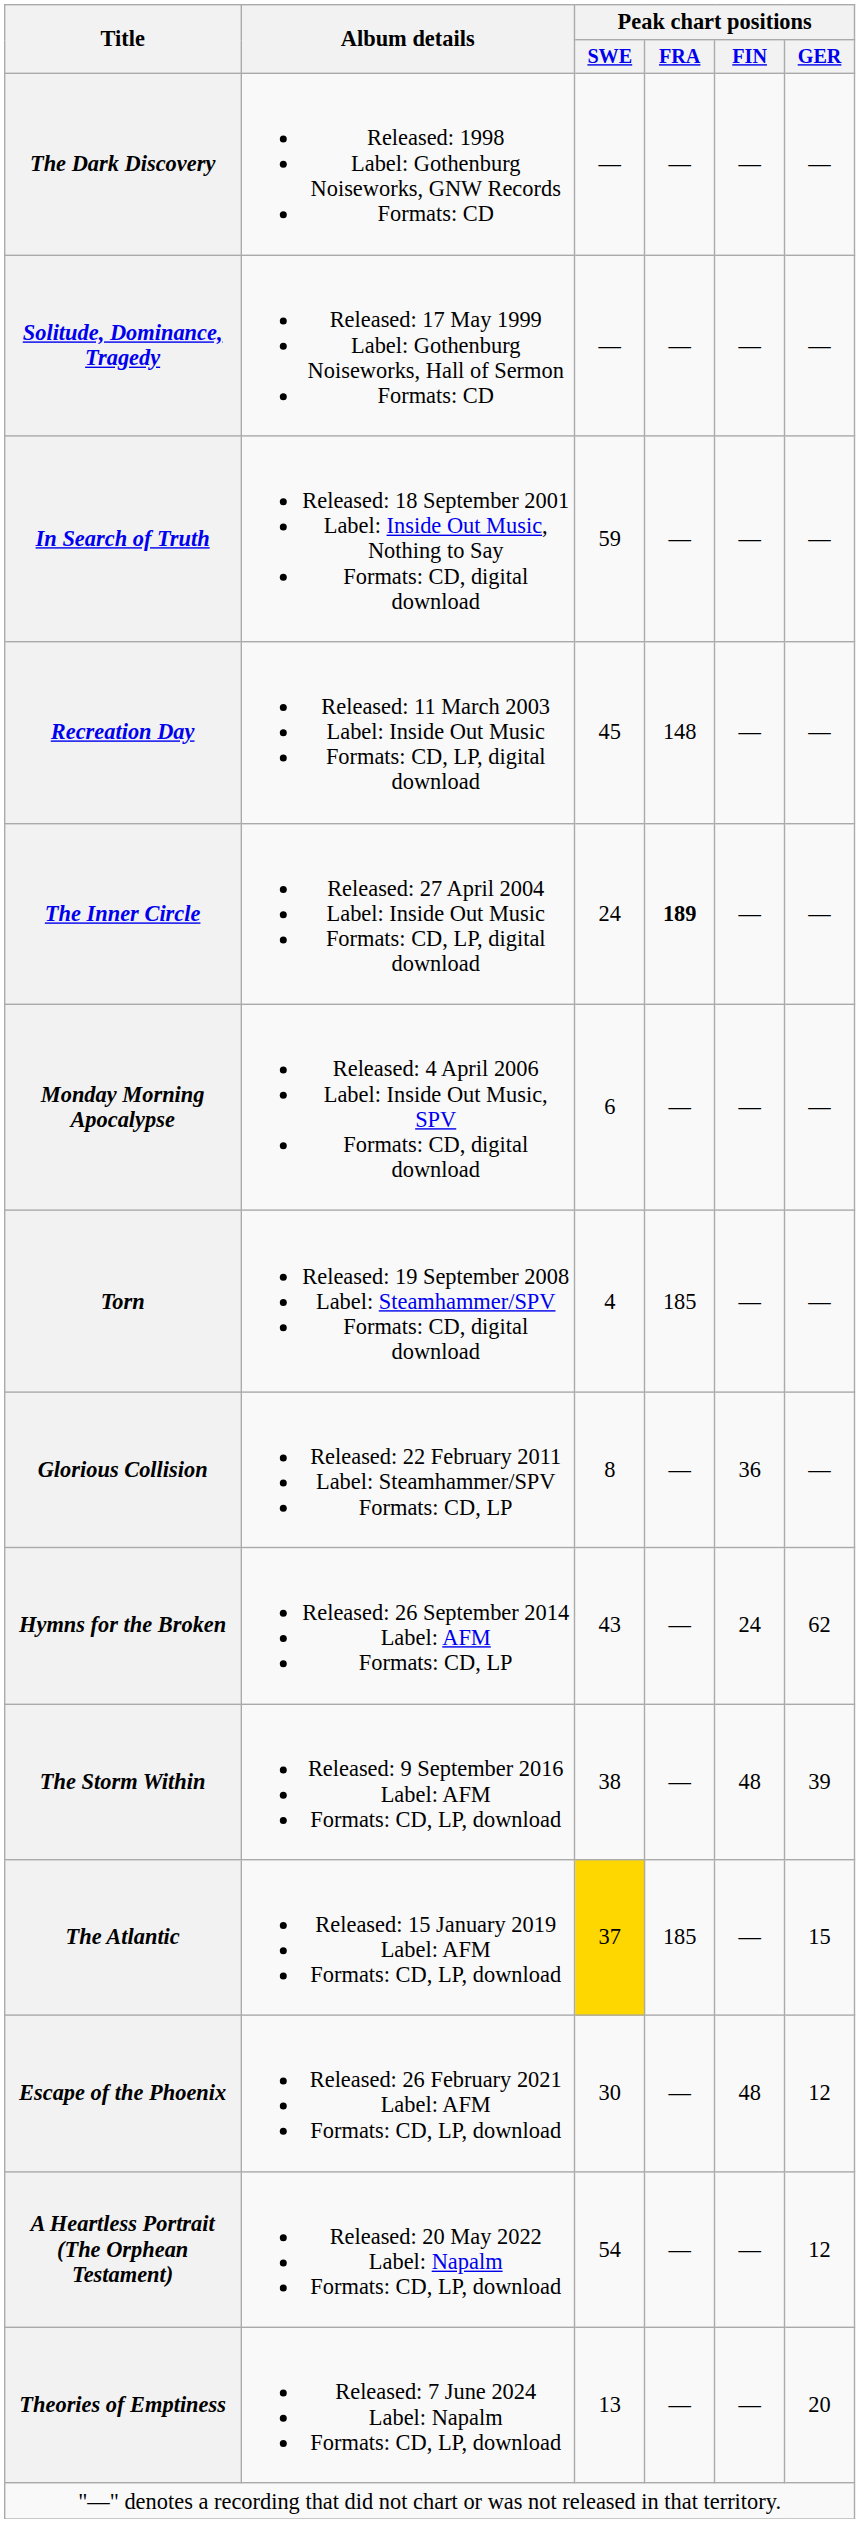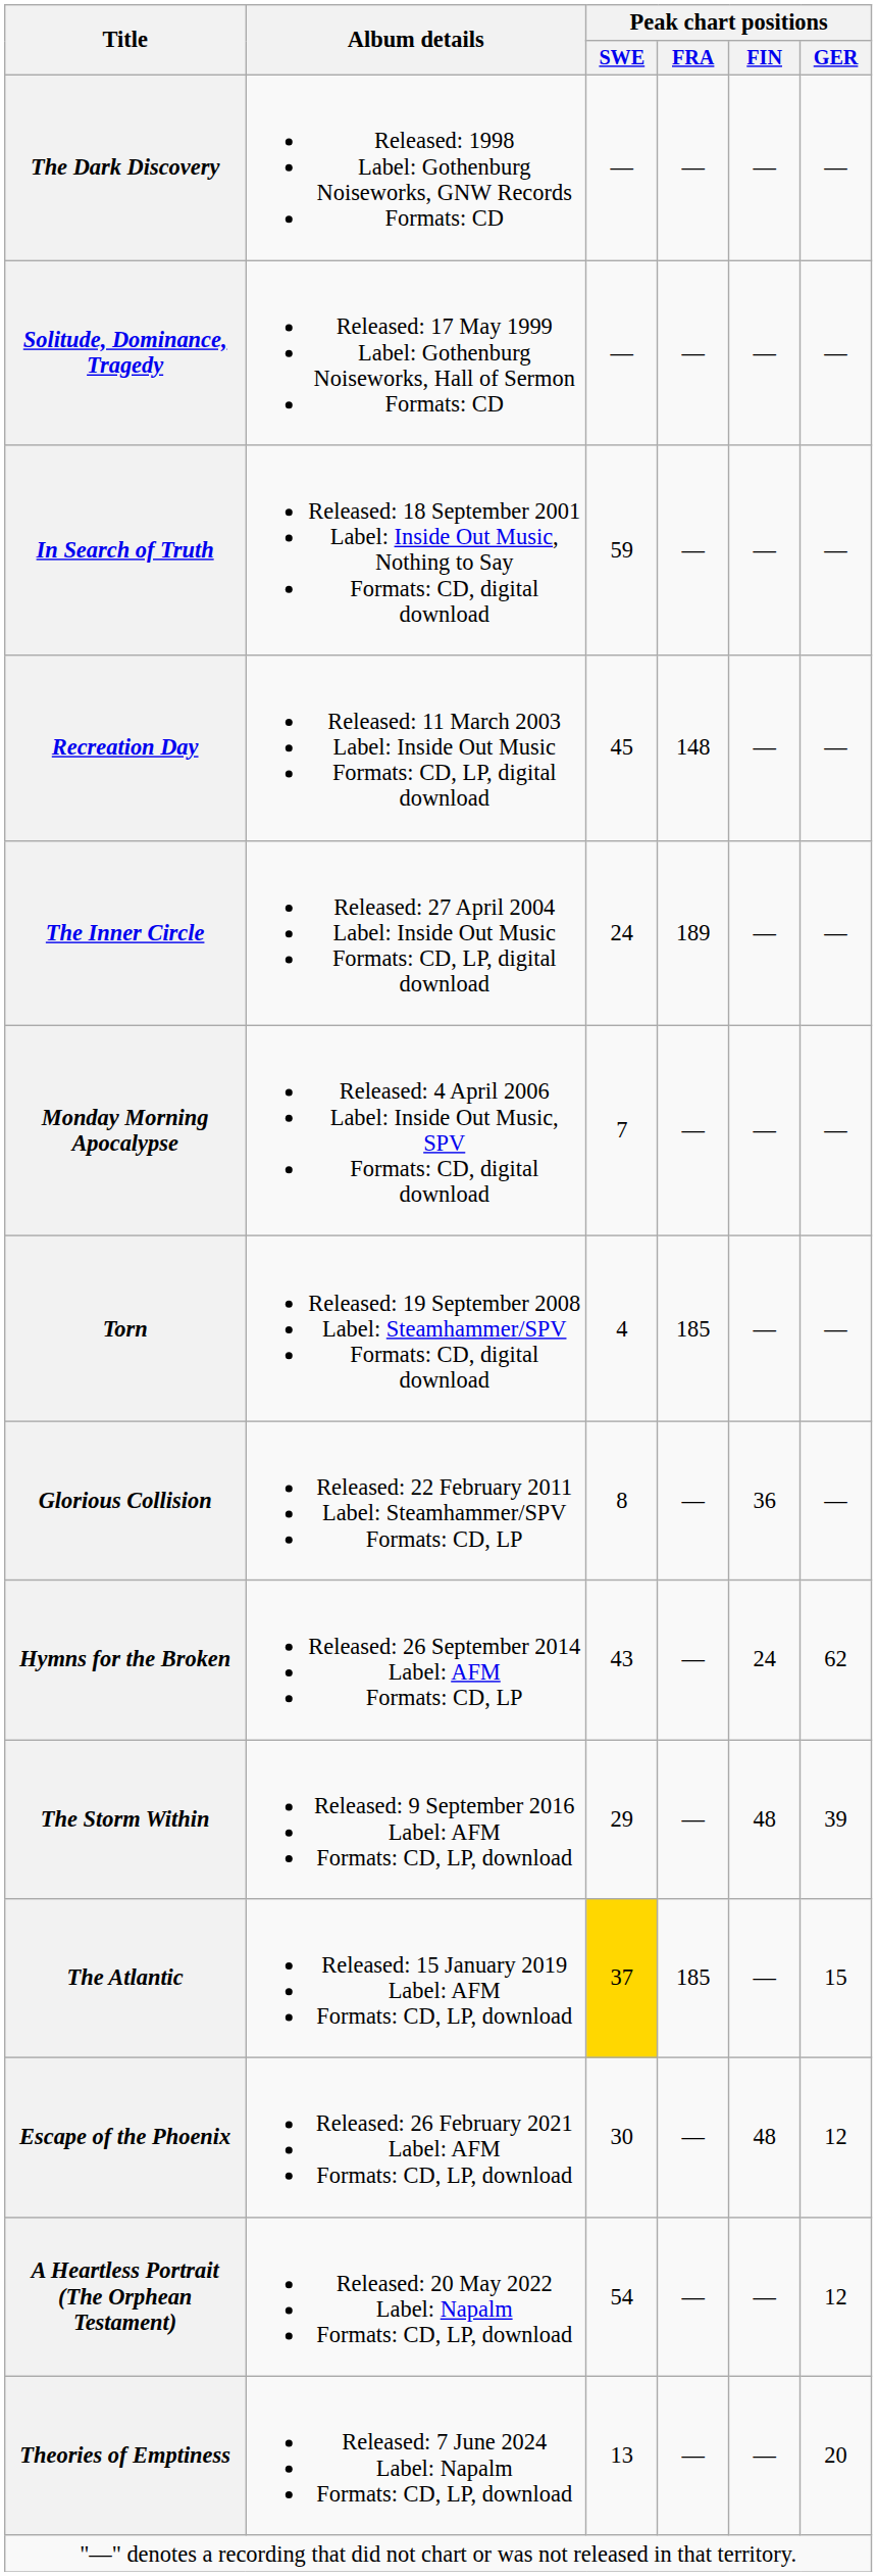The Inner Circle | Peak chart positions / FRA: bold -> normal
Monday Morning Apocalypse | Peak chart positions / SWE: 6 -> 7
The Storm Within | Peak chart positions / SWE: 38 -> 29
